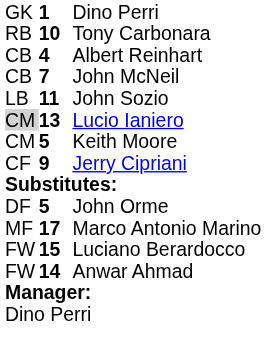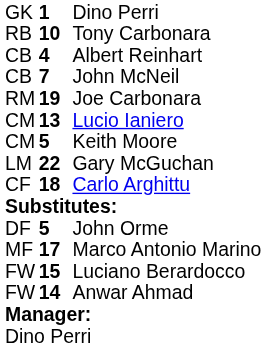- row: LB | 11 | John Sozio
+ row: RM | 19 | Joe Carbonara
Lucio Ianiero | column 1: lightgrey background -> no background
+ row: LM | 22 | Gary McGuchan
- row: CF | 9 | Jerry Cipriani
+ row: CF | 18 | Carlo Arghittu
